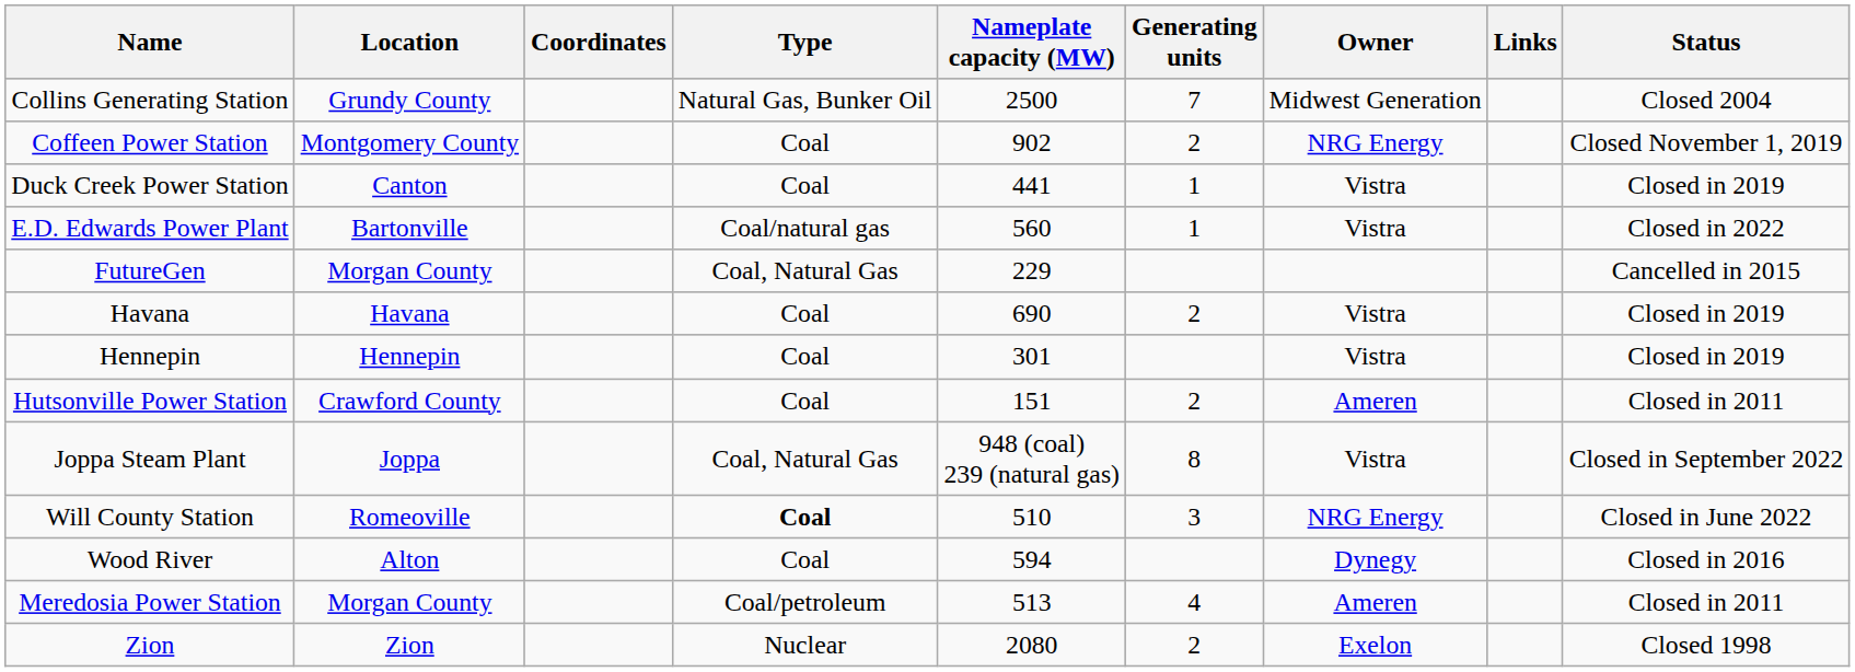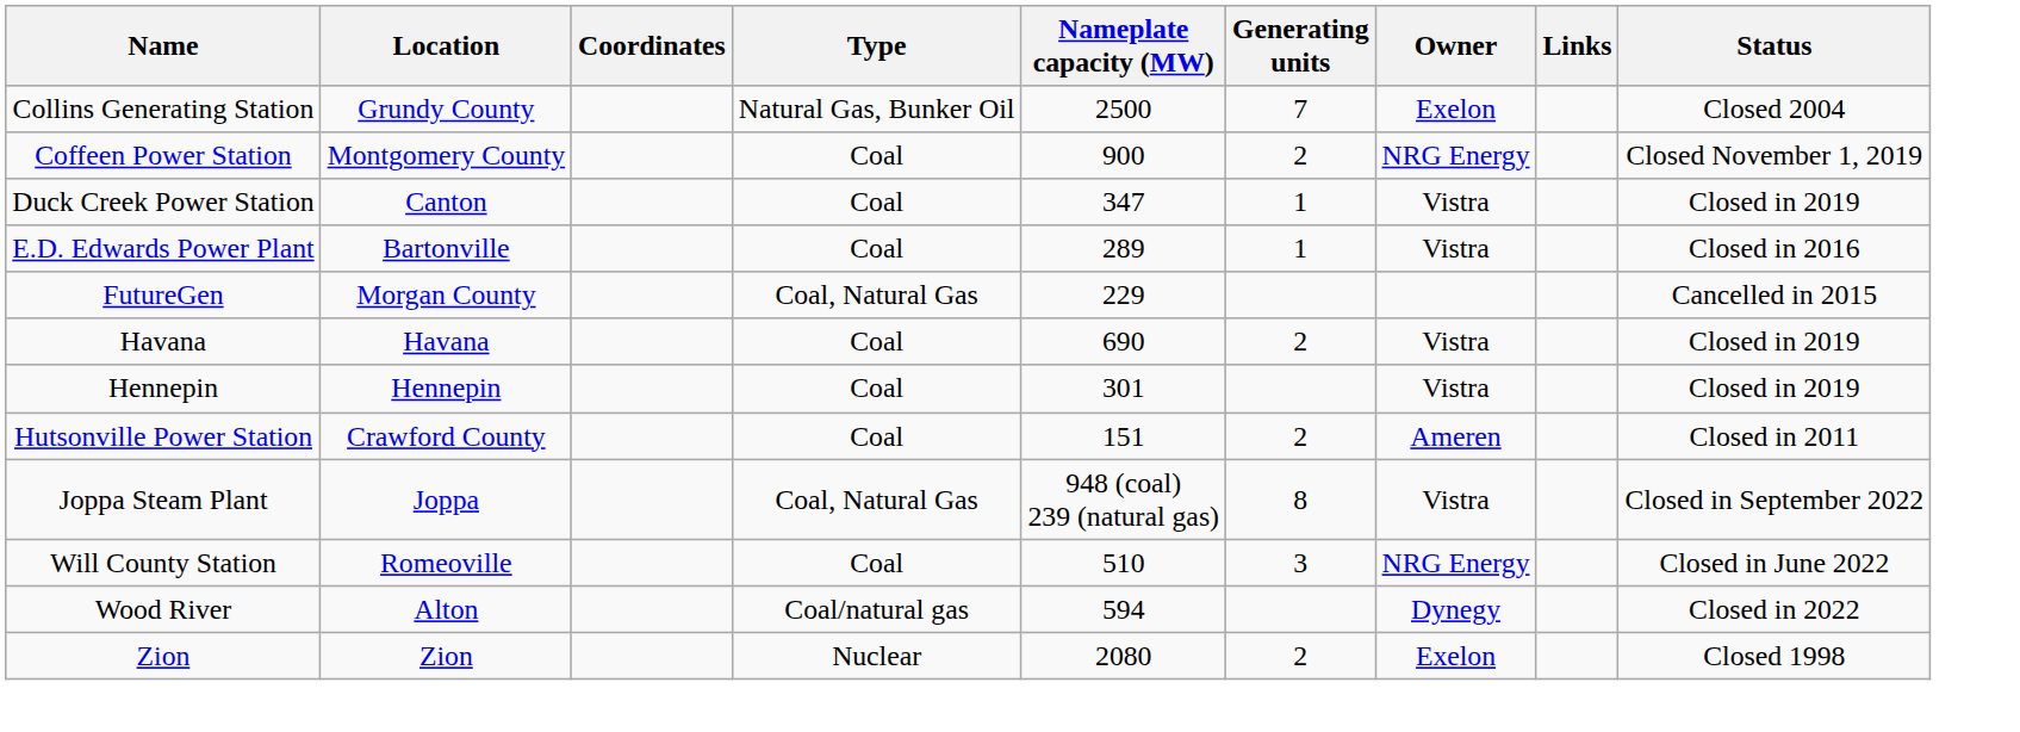Collins Generating Station | Owner: Midwest Generation -> Exelon
Coffeen Power Station | Nameplate capacity (MW): 902 -> 900
Duck Creek Power Station | Nameplate capacity (MW): 441 -> 347
E.D. Edwards Power Plant | Type: Coal/natural gas -> Coal
E.D. Edwards Power Plant | Nameplate capacity (MW): 560 -> 289
E.D. Edwards Power Plant | Status: Closed in 2022 -> Closed in 2016
Will County Station | Type: bold -> normal
Wood River | Type: Coal -> Coal/natural gas
Wood River | Status: Closed in 2016 -> Closed in 2022
- row: Meredosia Power Station | Morgan County | Coal/petroleum | 513 | 4 | Ameren | Closed in 2011
